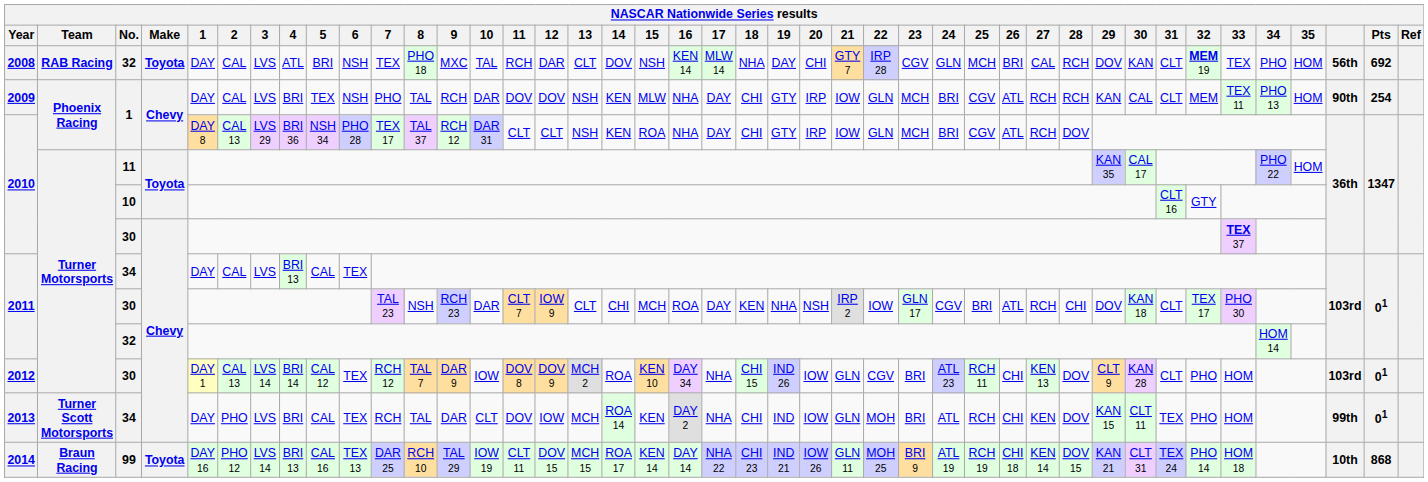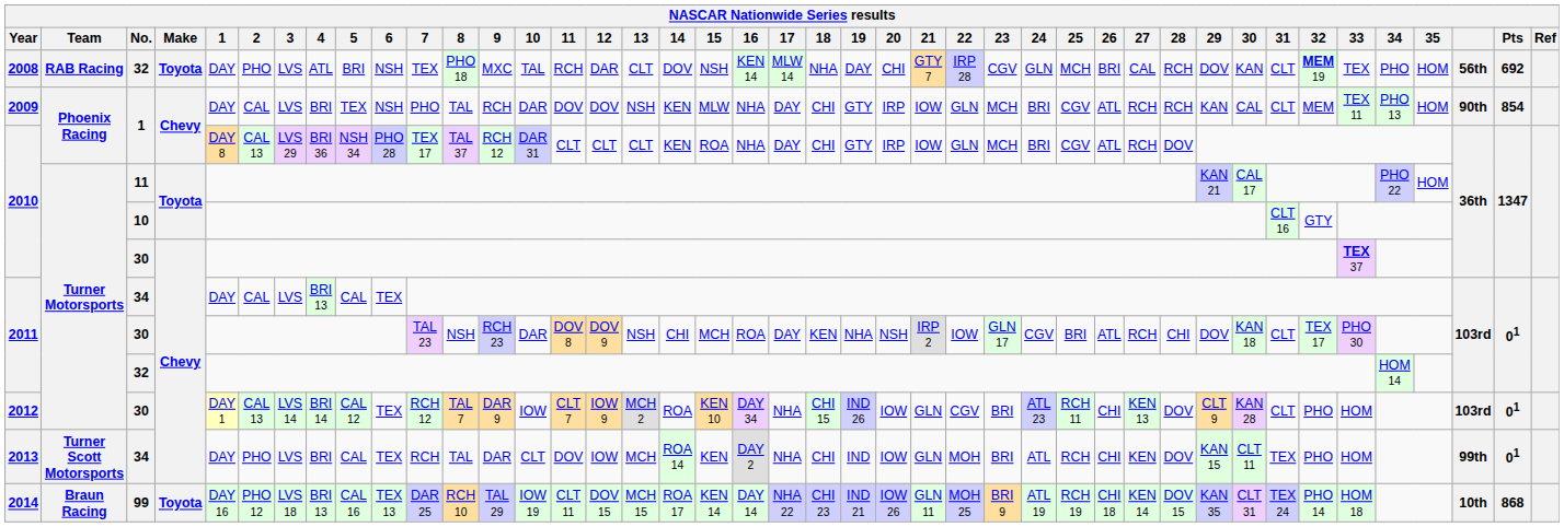2008 | 2: CAL -> PHO
2009 | Pts: 254 -> 854
2010 / 1 | 13: NSH -> CLT
2010 / 11 | 29: KAN 35 -> KAN 21
2011 / 30 | 11: CLT 7 -> DOV 8
2011 / 30 | 12: IOW 9 -> DOV 9
2011 / 30 | 13: CLT -> NSH
2012 | 11: DOV 8 -> CLT 7
2012 | 12: DOV 9 -> IOW 9
2014 | 3: LVS 14 -> LVS 18
2014 | 29: KAN 21 -> KAN 35
